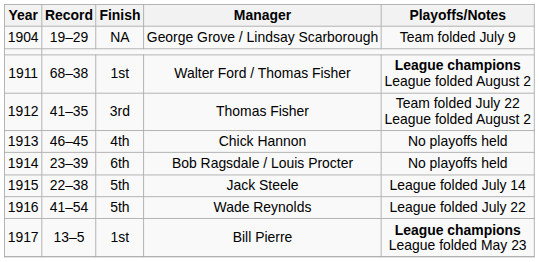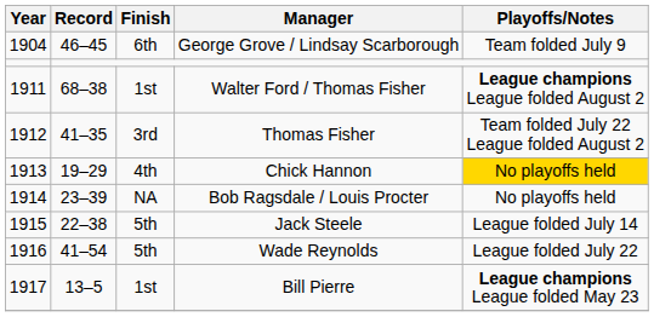George Grove / Lindsay Scarborough | Record: 19–29 -> 46–45
George Grove / Lindsay Scarborough | Finish: NA -> 6th
Chick Hannon | Record: 46–45 -> 19–29
Chick Hannon | Playoffs/Notes: no background -> gold background
Bob Ragsdale / Louis Procter | Finish: 6th -> NA
